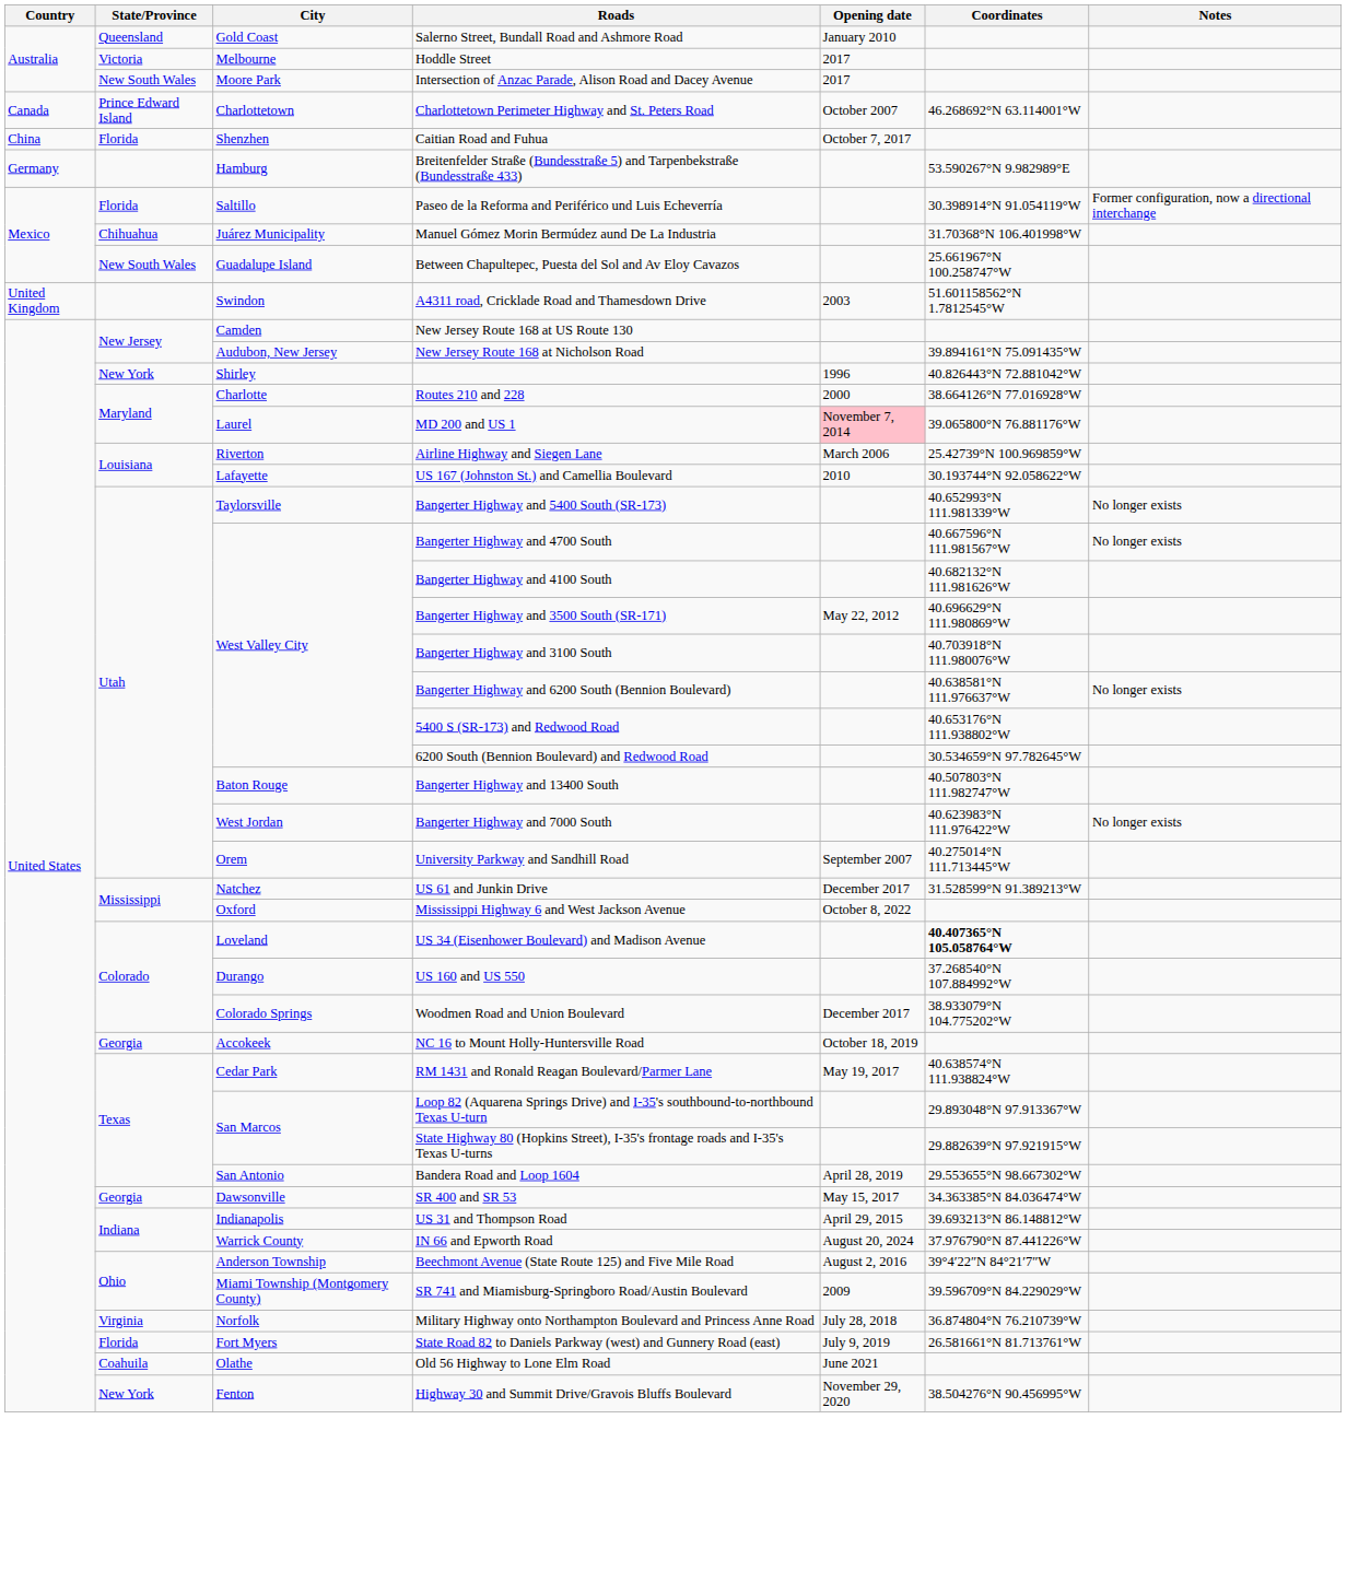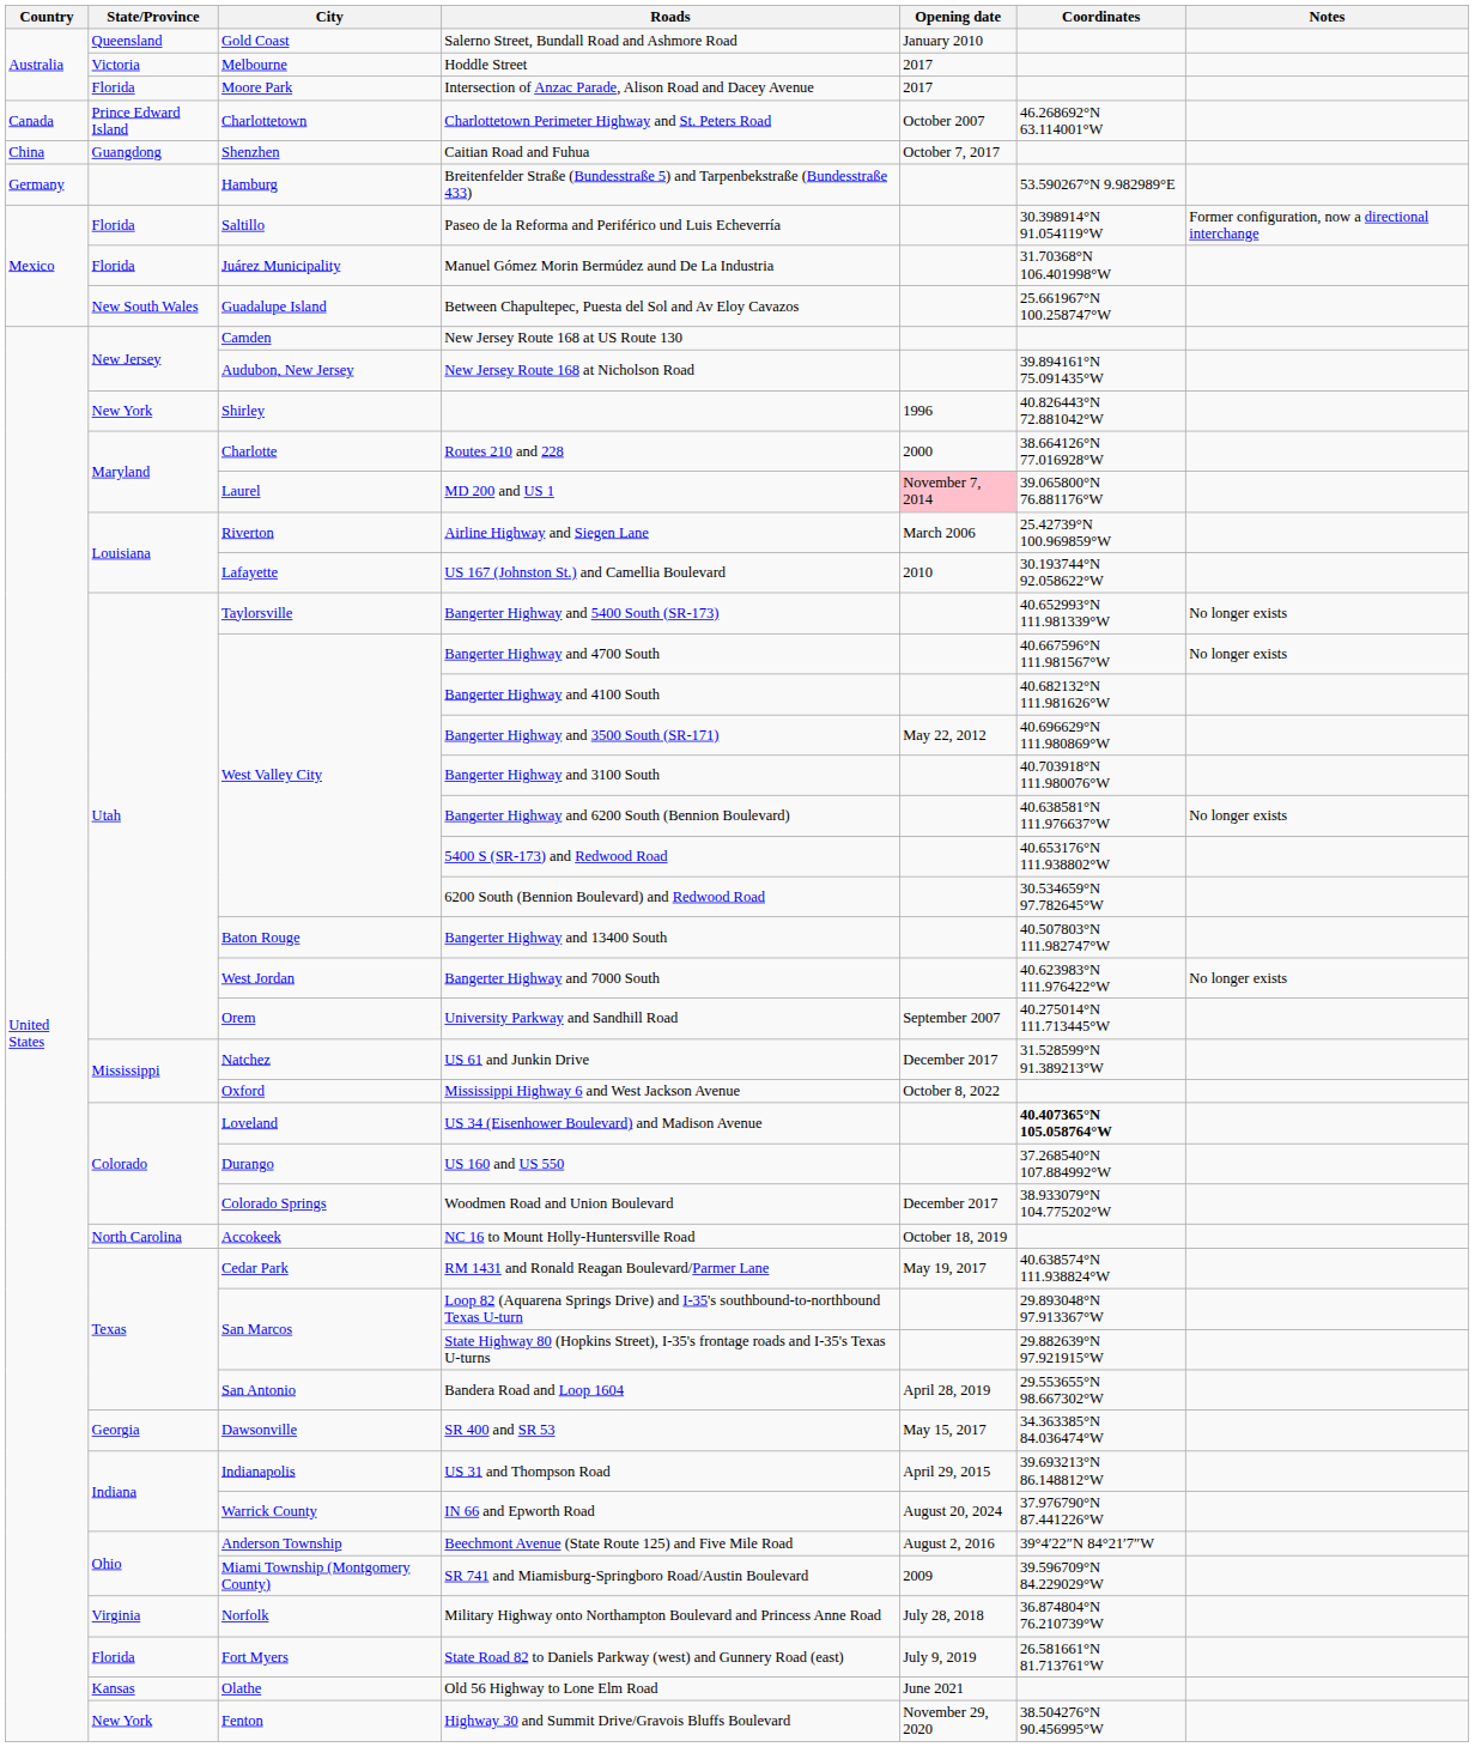Intersection of Anzac Parade, Alison Road and Dacey Avenue | State/Province: New South Wales -> Florida
Caitian Road and Fuhua | State/Province: Florida -> Guangdong
Manuel Gómez Morin Bermúdez aund De La Industria | State/Province: Chihuahua -> Florida
- row: United Kingdom | Swindon | A4311 road, Cricklade Road and Thamesdown Drive | 2003 | 51.601158562°N 1.7812545°W
NC 16 to Mount Holly-Huntersville Road | State/Province: Georgia -> North Carolina
Old 56 Highway to Lone Elm Road | State/Province: Coahuila -> Kansas
